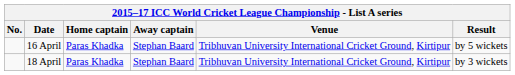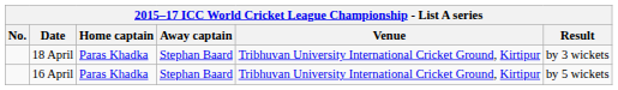rows swapped: 16 April <-> 18 April
